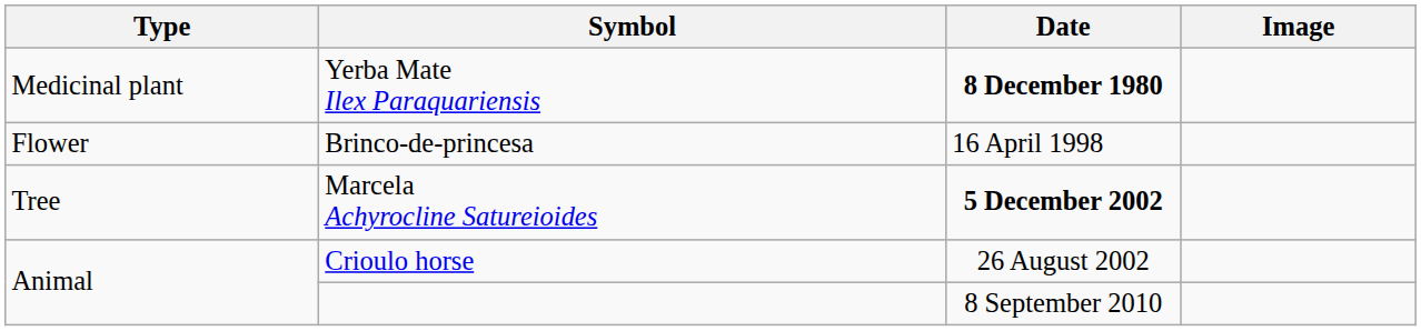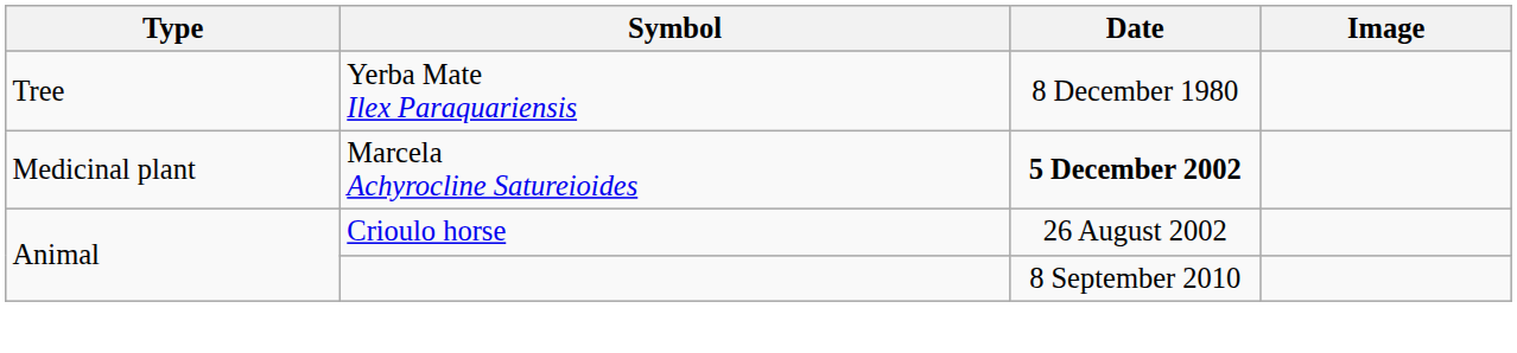Yerba Mate Ilex Paraquariensis | Type: Medicinal plant -> Tree
Yerba Mate Ilex Paraquariensis | Date: bold -> normal
- row: Flower | Brinco-de-princesa | 16 April 1998
Marcela Achyrocline Satureioides | Type: Tree -> Medicinal plant
